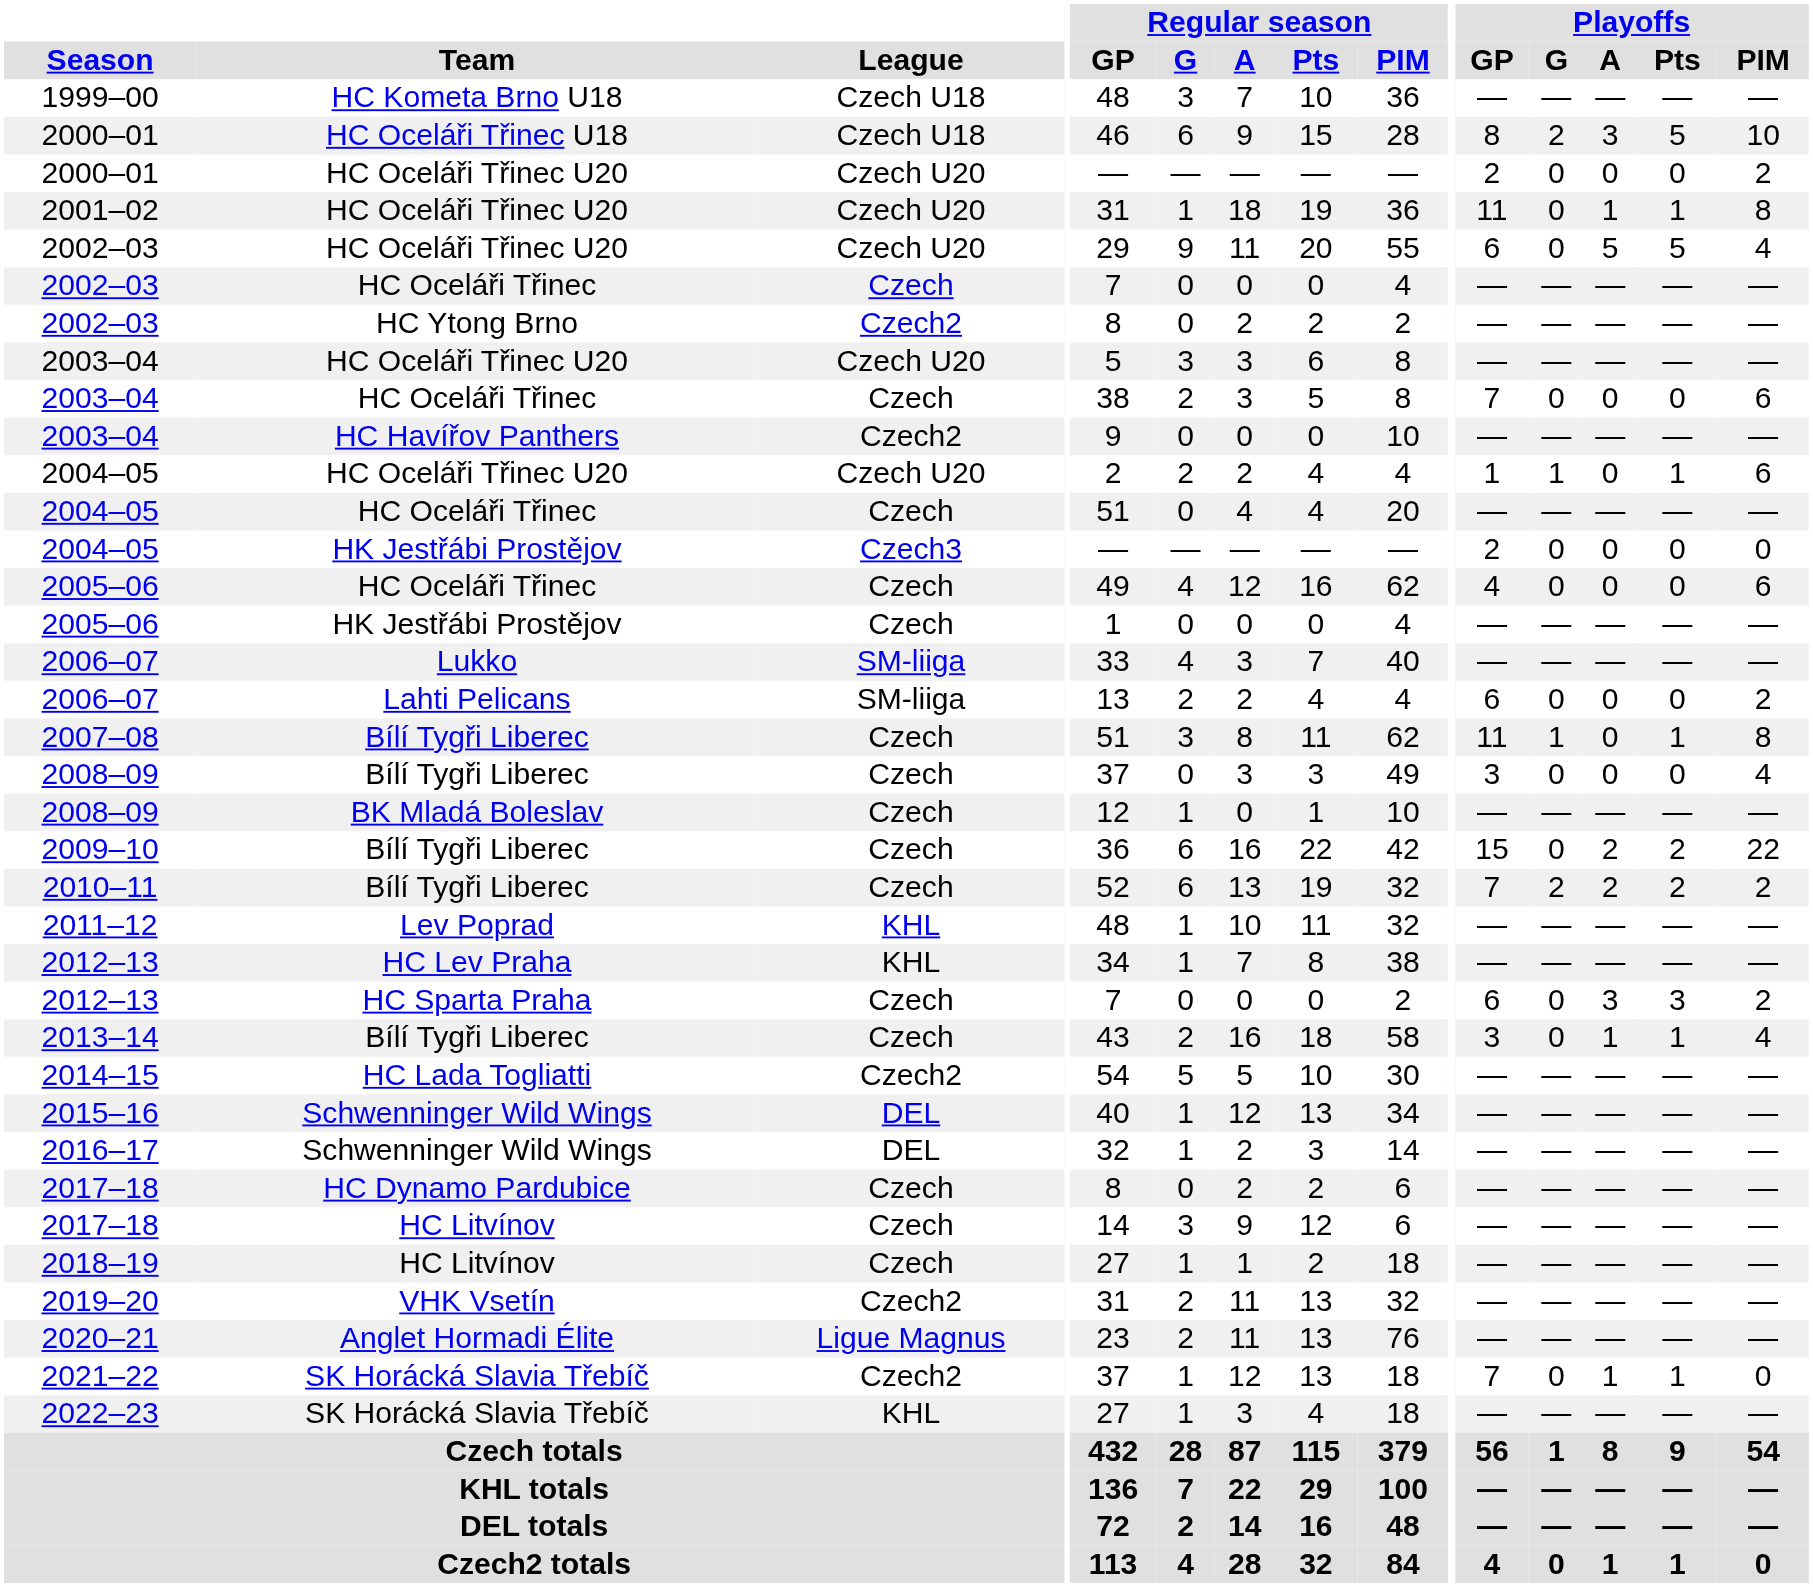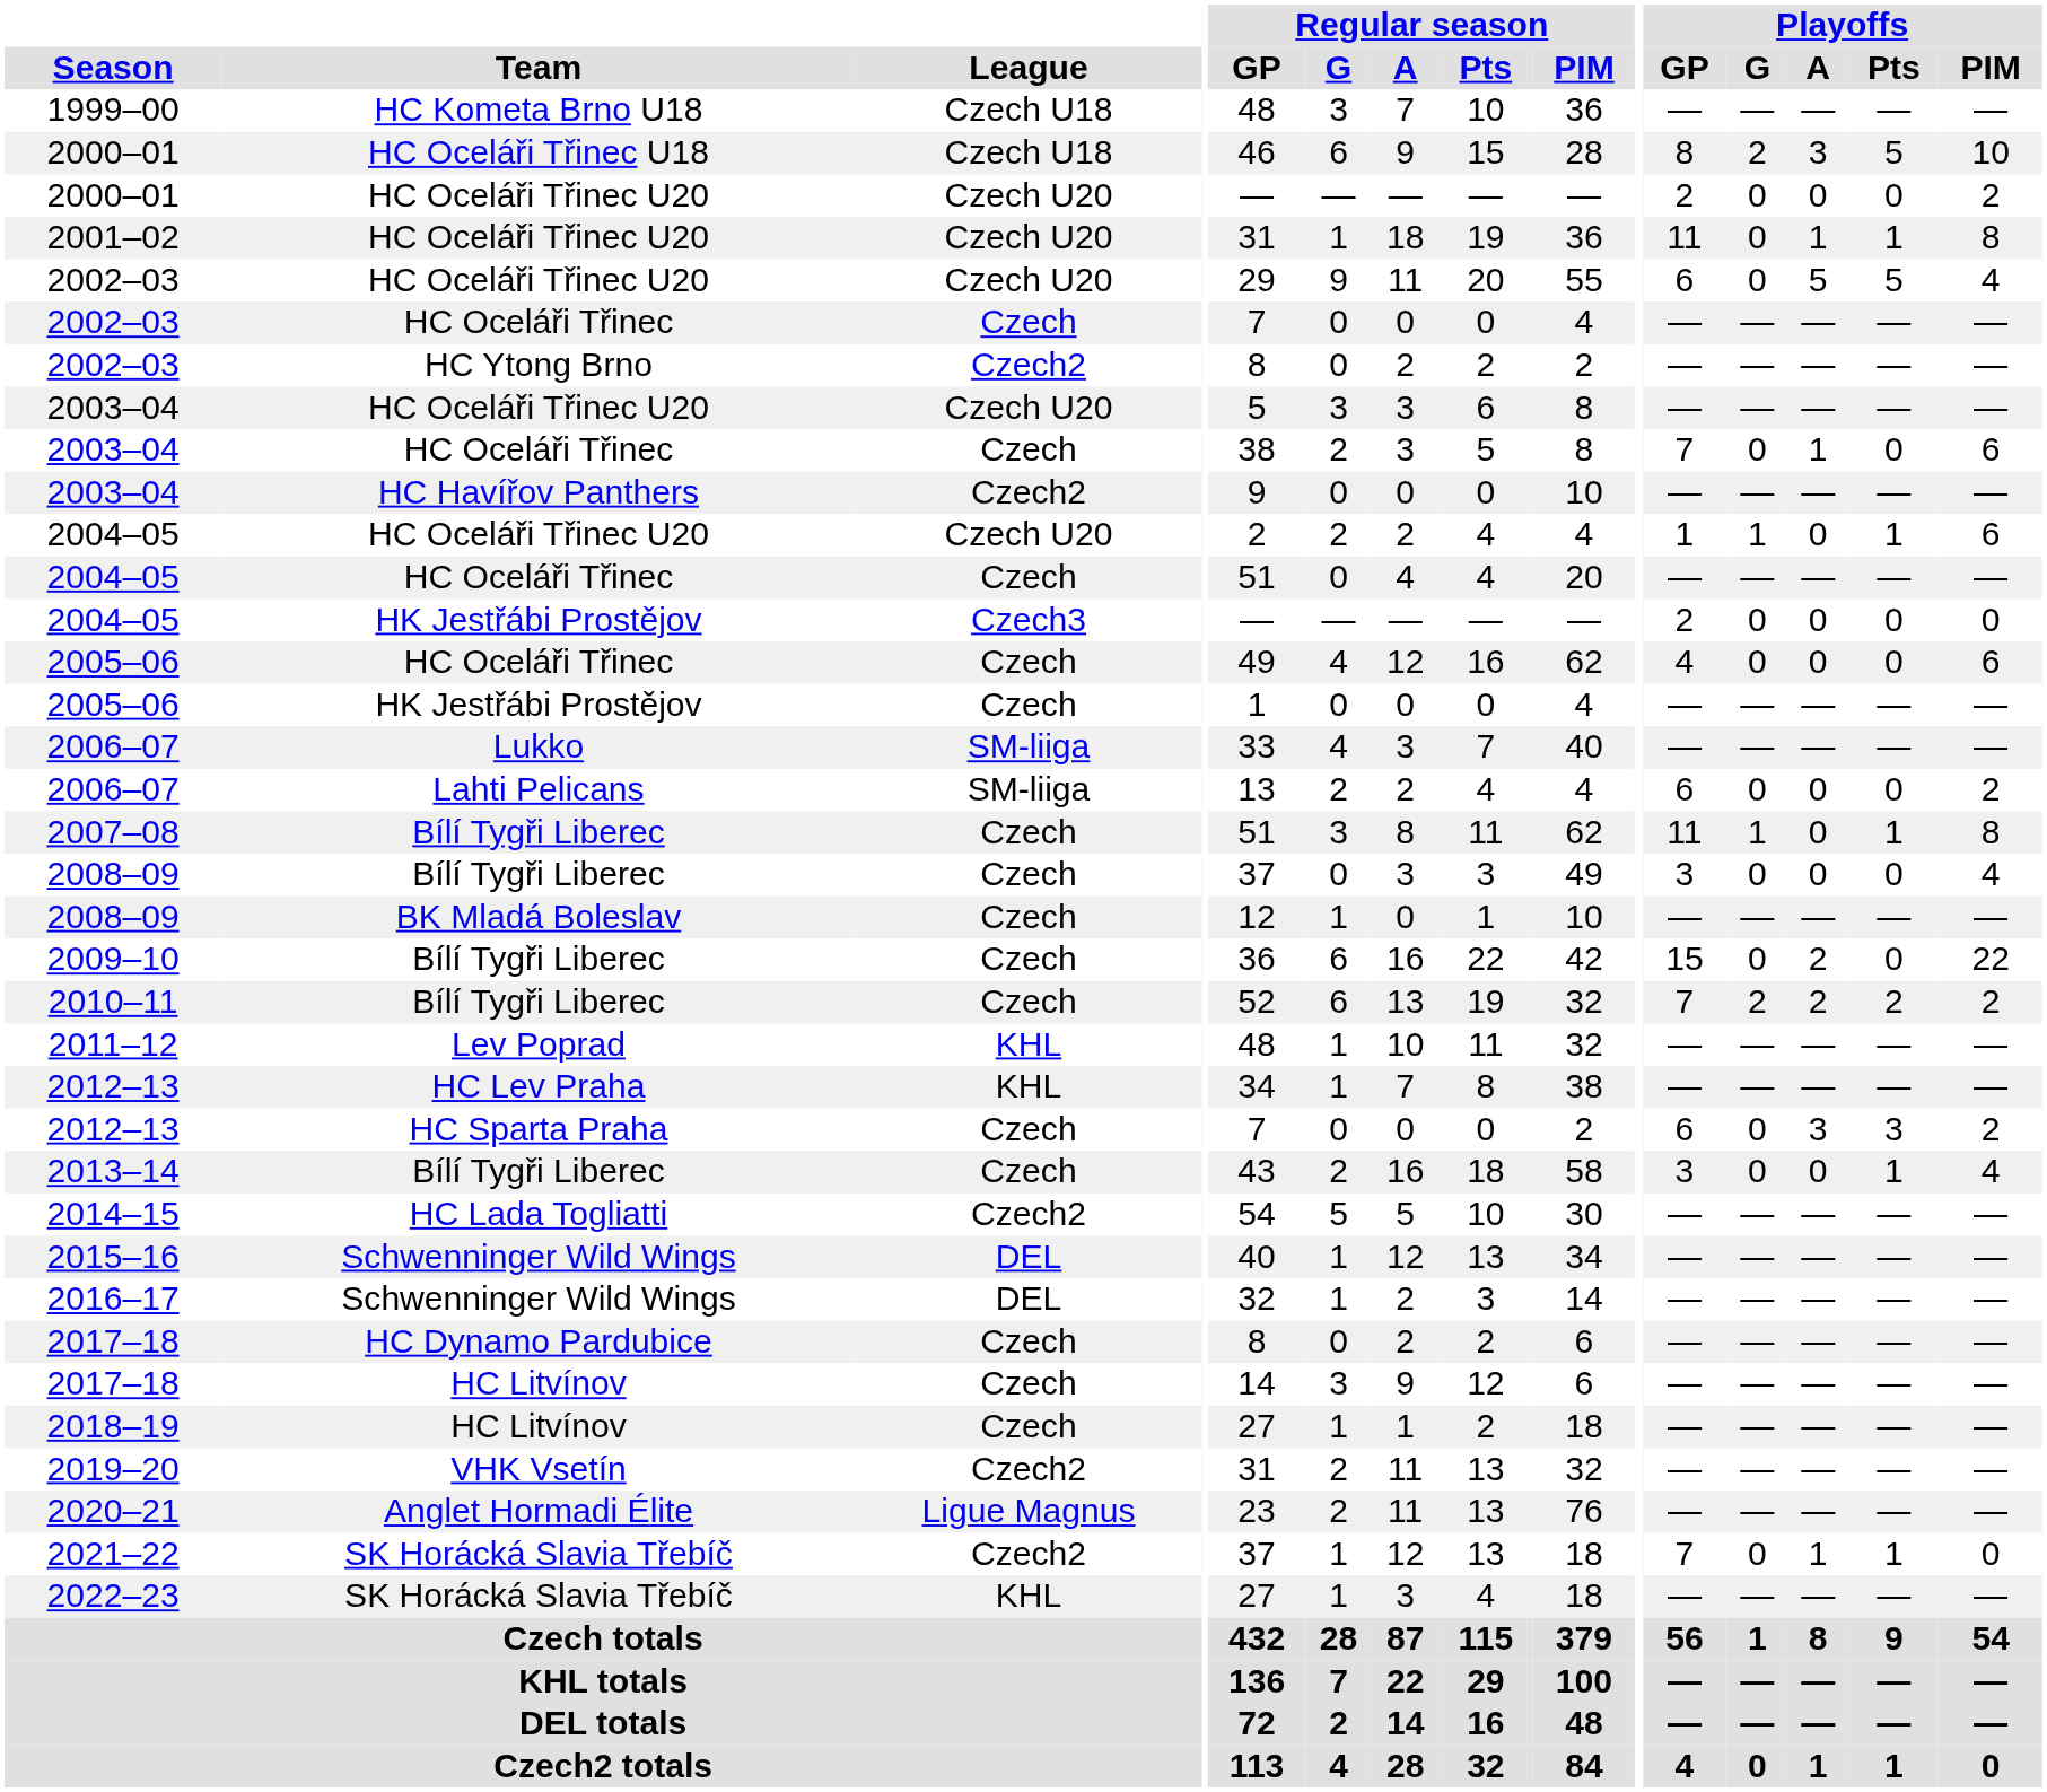2003–04 / HC Oceláři Třinec | Playoffs / A: 0 -> 1
2009–10 | Playoffs / Pts: 2 -> 0
2013–14 | Playoffs / A: 1 -> 0
